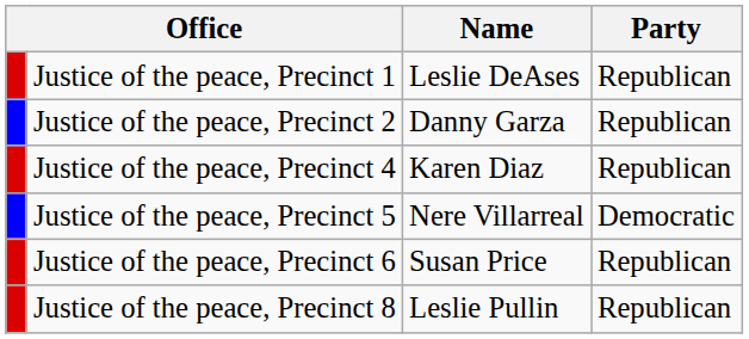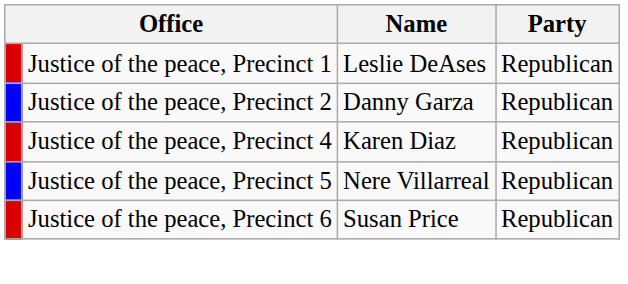Justice of the peace, Precinct 5 | Party: Democratic -> Republican
- row: Justice of the peace, Precinct 8 | Leslie Pullin | Republican
